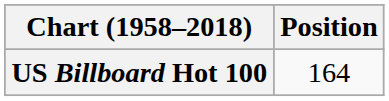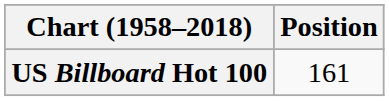US Billboard Hot 100 | Position: 164 -> 161
